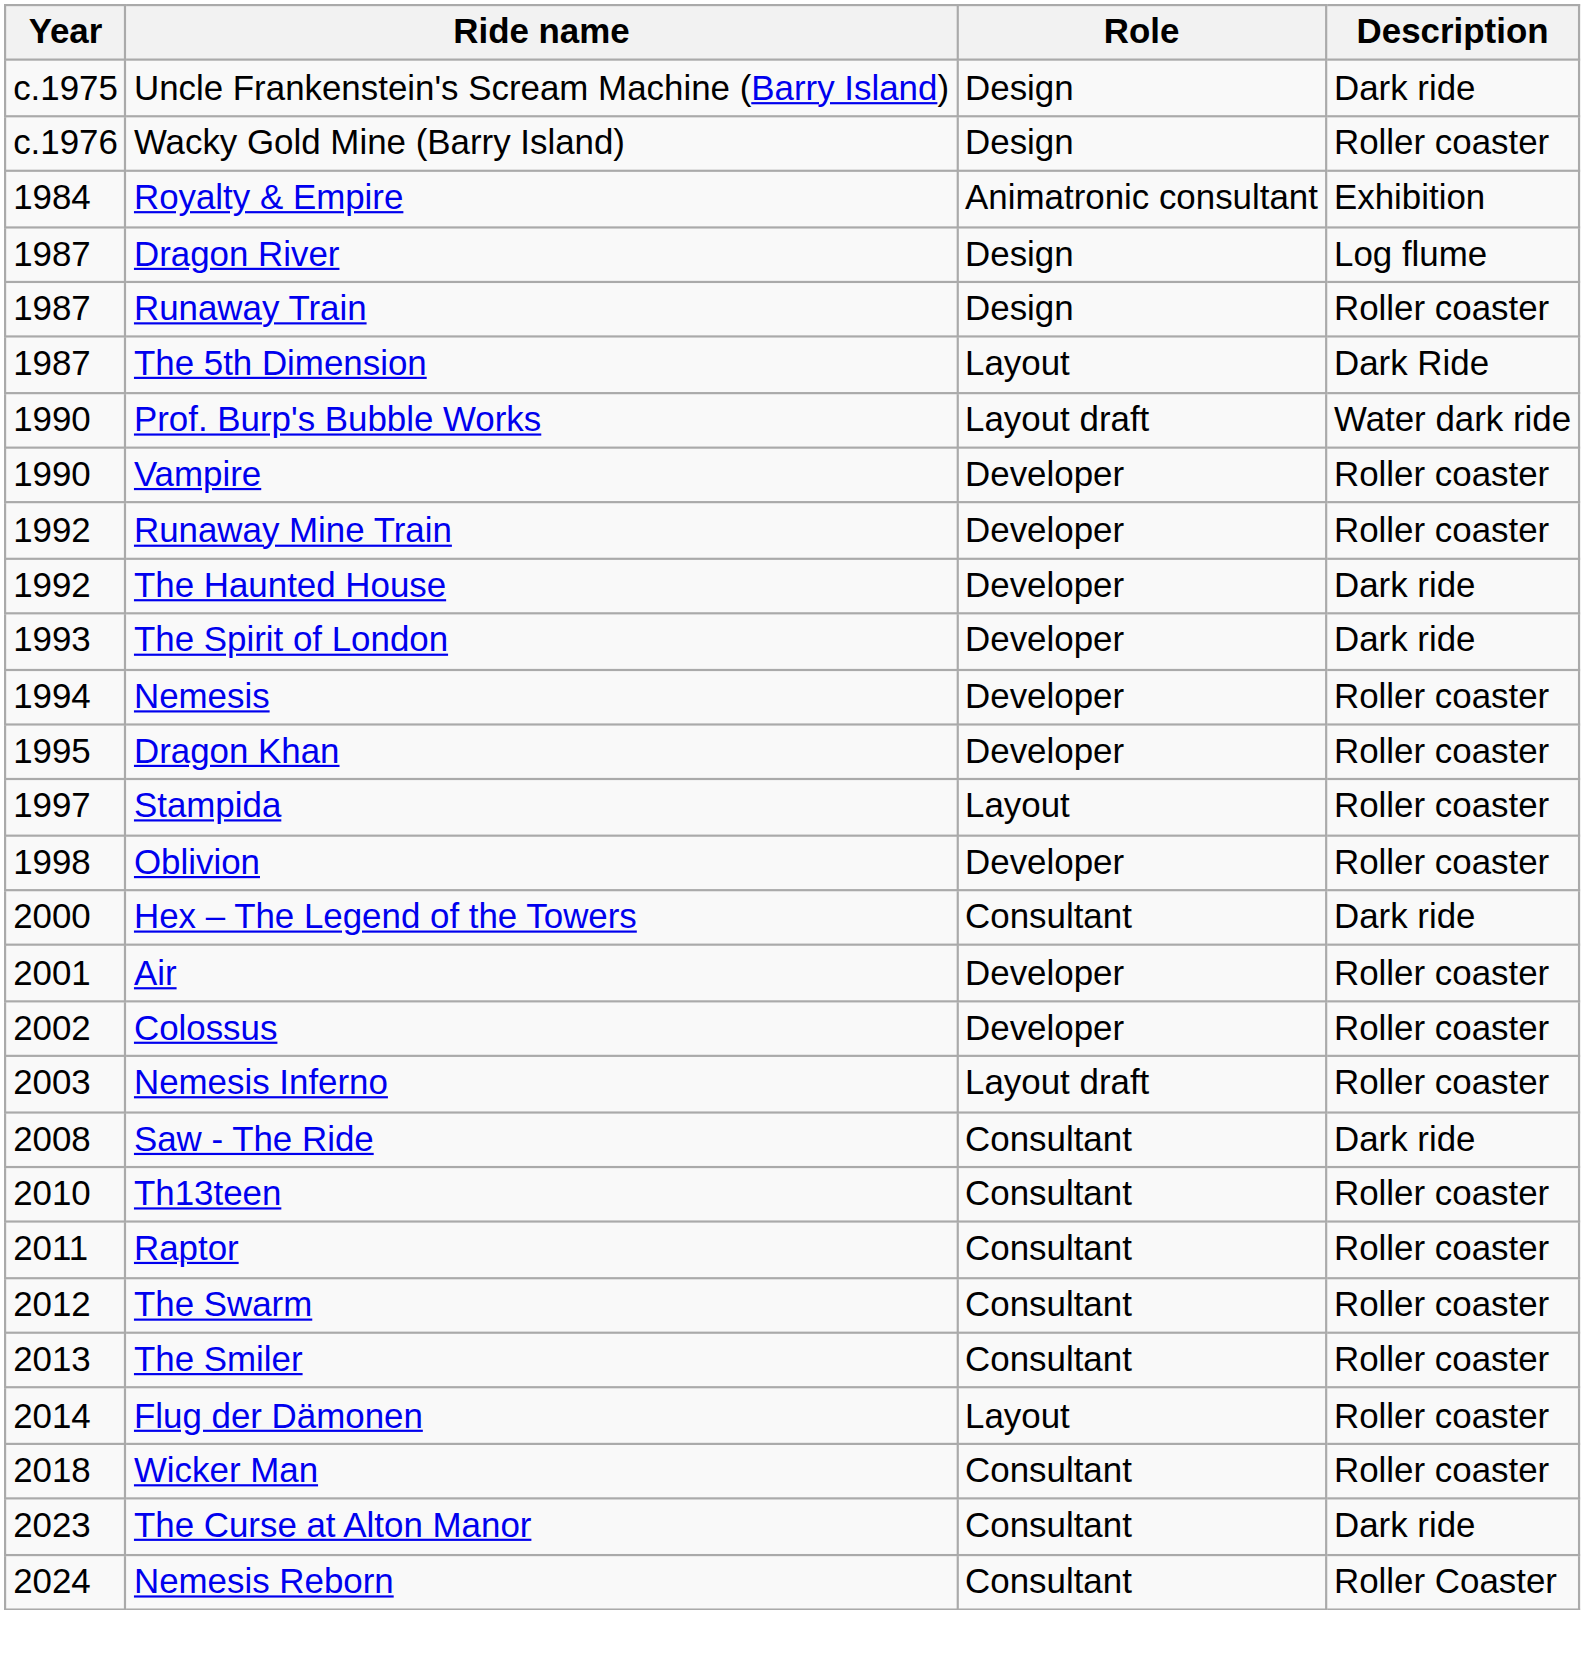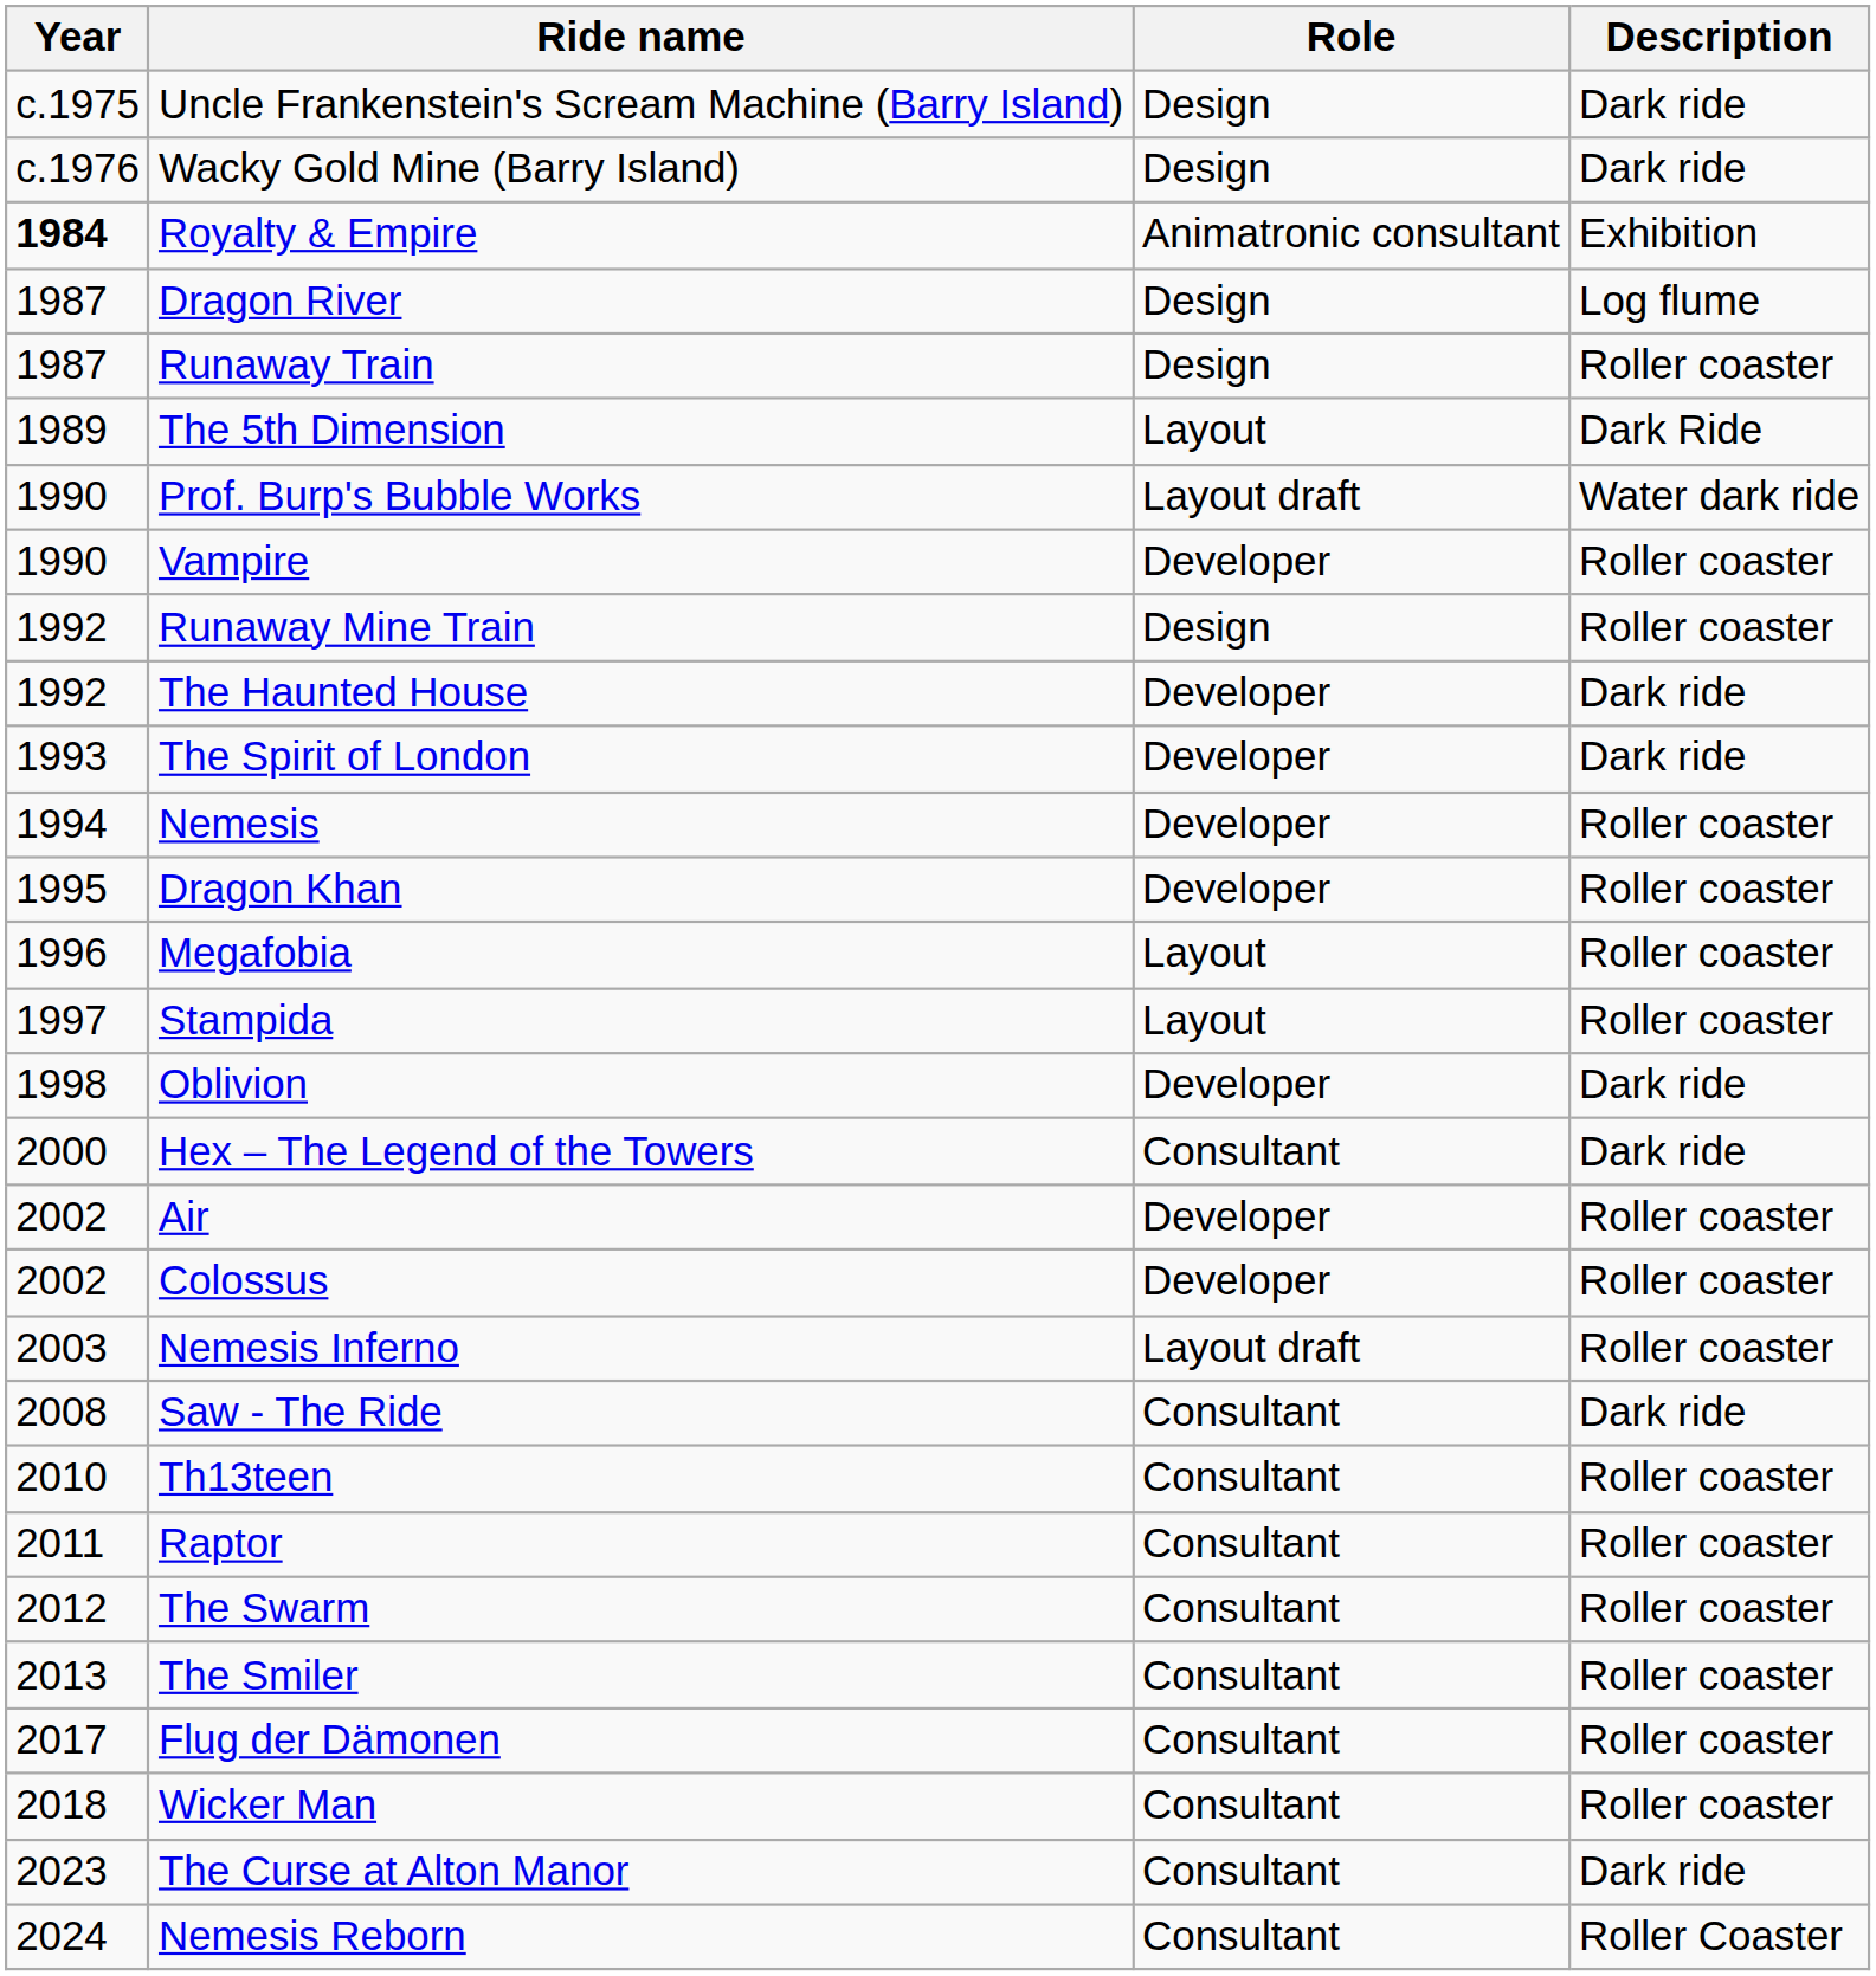Wacky Gold Mine (Barry Island) | Description: Roller coaster -> Dark ride
Royalty & Empire | Year: normal -> bold
The 5th Dimension | Year: 1987 -> 1989
Runaway Mine Train | Role: Developer -> Design
+ row: 1996 | Megafobia | Layout | Roller coaster
Oblivion | Description: Roller coaster -> Dark ride
Air | Year: 2001 -> 2002
Flug der Dämonen | Year: 2014 -> 2017
Flug der Dämonen | Role: Layout -> Consultant
